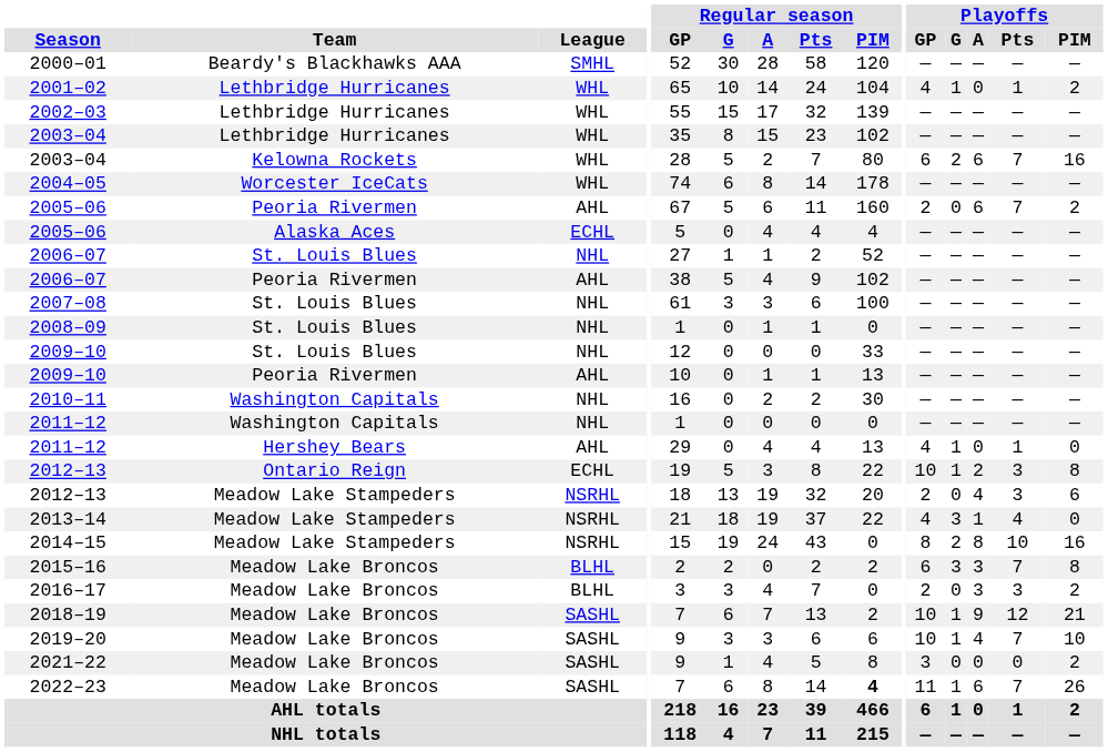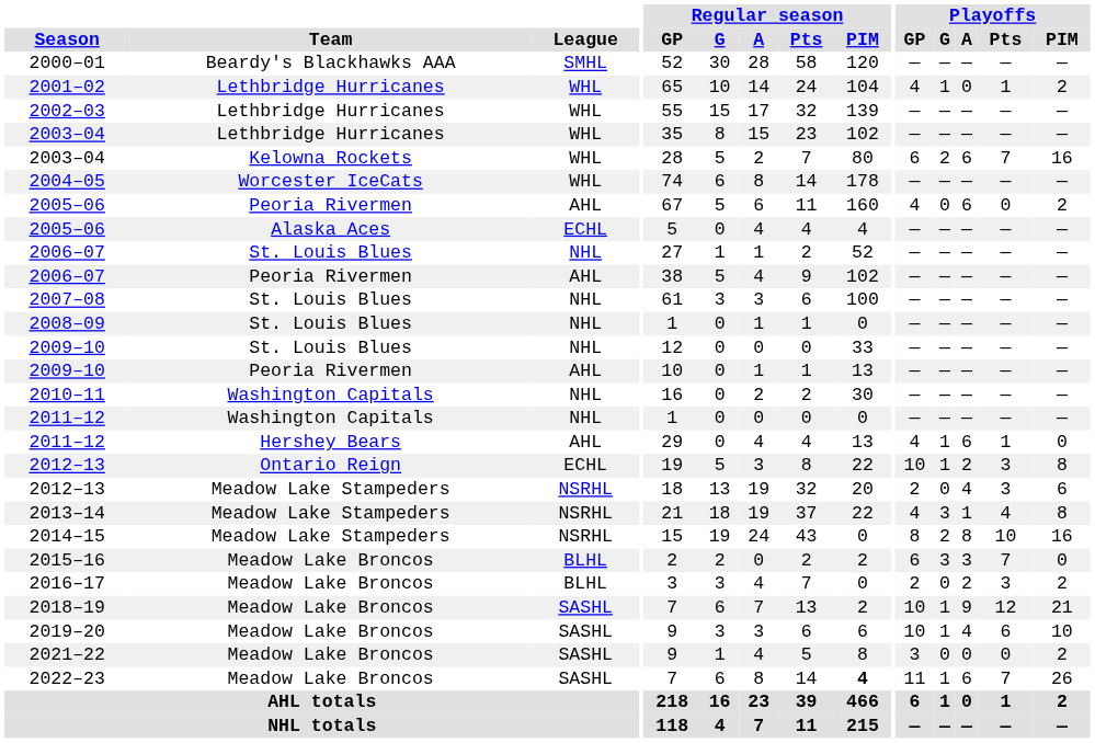2005–06 / Peoria Rivermen | Playoffs / GP: 2 -> 4
2005–06 / Peoria Rivermen | Playoffs / Pts: 7 -> 0
2011–12 / Hershey Bears | Playoffs / A: 0 -> 6
2013–14 | Playoffs / PIM: 0 -> 8
2015–16 | Playoffs / PIM: 8 -> 0
2016–17 | Playoffs / A: 3 -> 2
2019–20 | Playoffs / Pts: 7 -> 6
